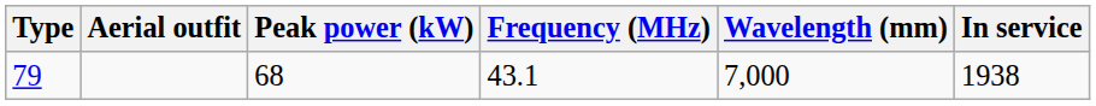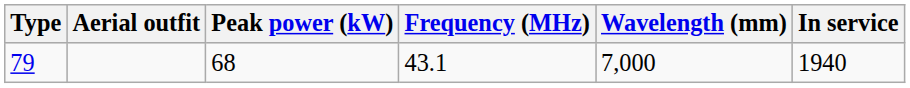79 | In service: 1938 -> 1940
